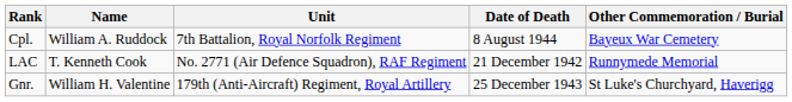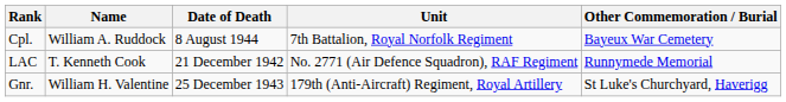columns swapped: Unit <-> Date of Death
